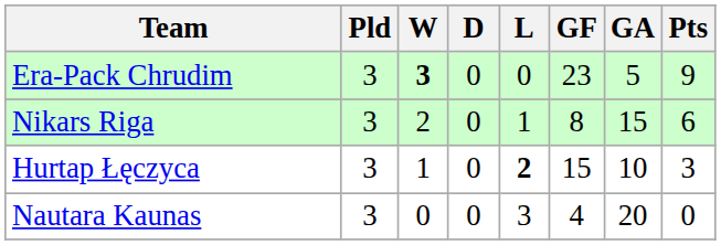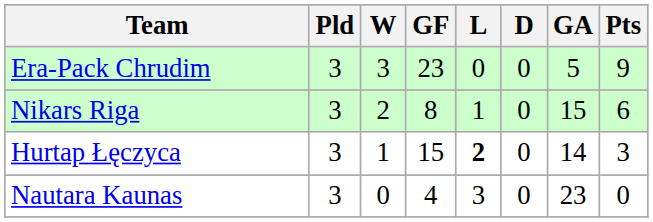columns swapped: D <-> GF
Era-Pack Chrudim | W: bold -> normal
Hurtap Łęczyca | GA: 10 -> 14
Nautara Kaunas | GA: 20 -> 23
